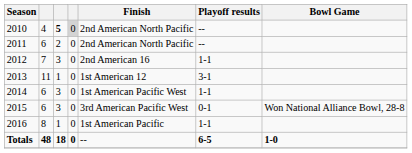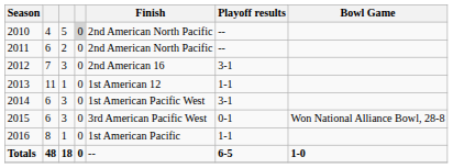2010 | column 3: bold -> normal
2012 | Playoff results: 1-1 -> 3-1
2013 | Playoff results: 3-1 -> 1-1
2014 | Playoff results: 1-1 -> 3-1
